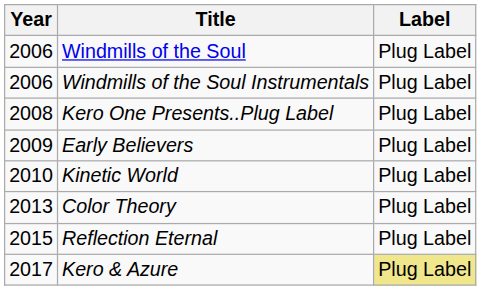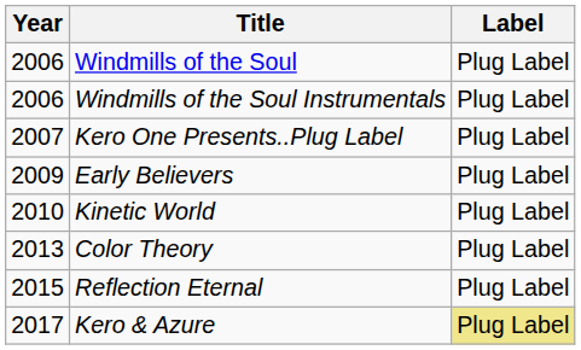Kero One Presents..Plug Label | Year: 2008 -> 2007
